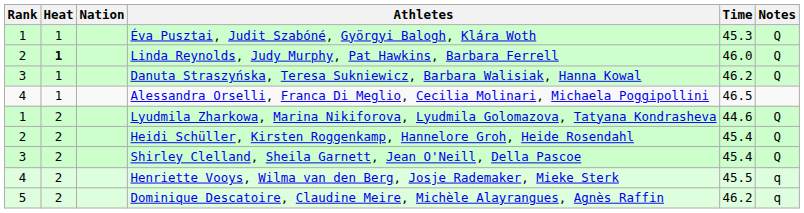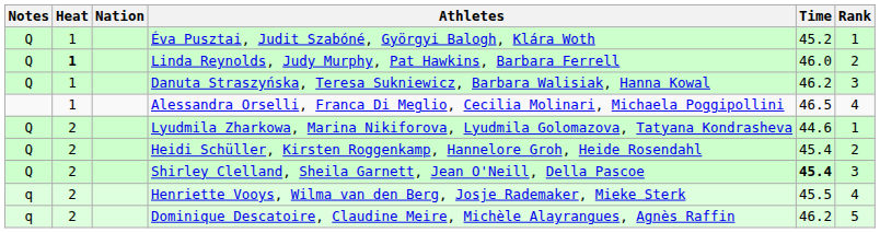columns swapped: Rank <-> Notes
Éva Pusztai, Judit Szabóné, Györgyi Balogh, Klára Woth | Time: 45.3 -> 45.2
Shirley Clelland, Sheila Garnett, Jean O'Neill, Della Pascoe | Time: normal -> bold
